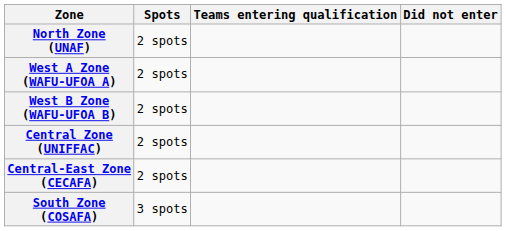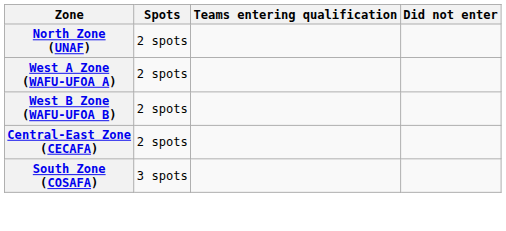- row: Central Zone (UNIFFAC) | 2 spots
